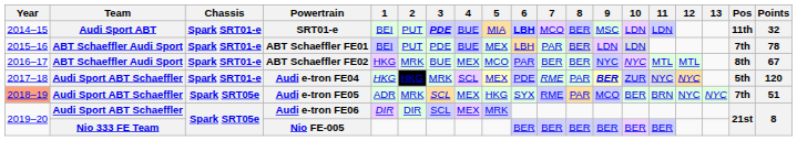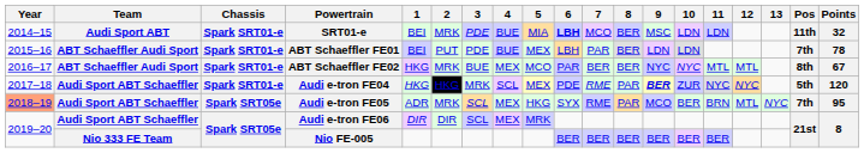SRT01-e | 2: PUT -> MRK
SRT01-e | 3: bold -> normal
Audi e-tron FE05 | 12: NYC -> MTL
Audi e-tron FE05 | Points: 51 -> 95
